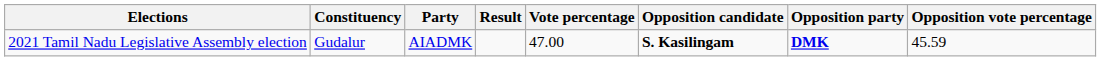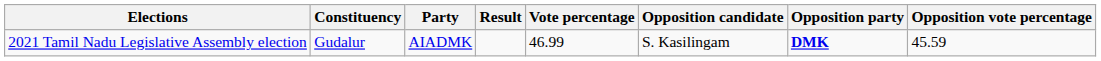2021 Tamil Nadu Legislative Assembly election | Vote percentage: 47.00 -> 46.99
2021 Tamil Nadu Legislative Assembly election | Opposition candidate: bold -> normal
